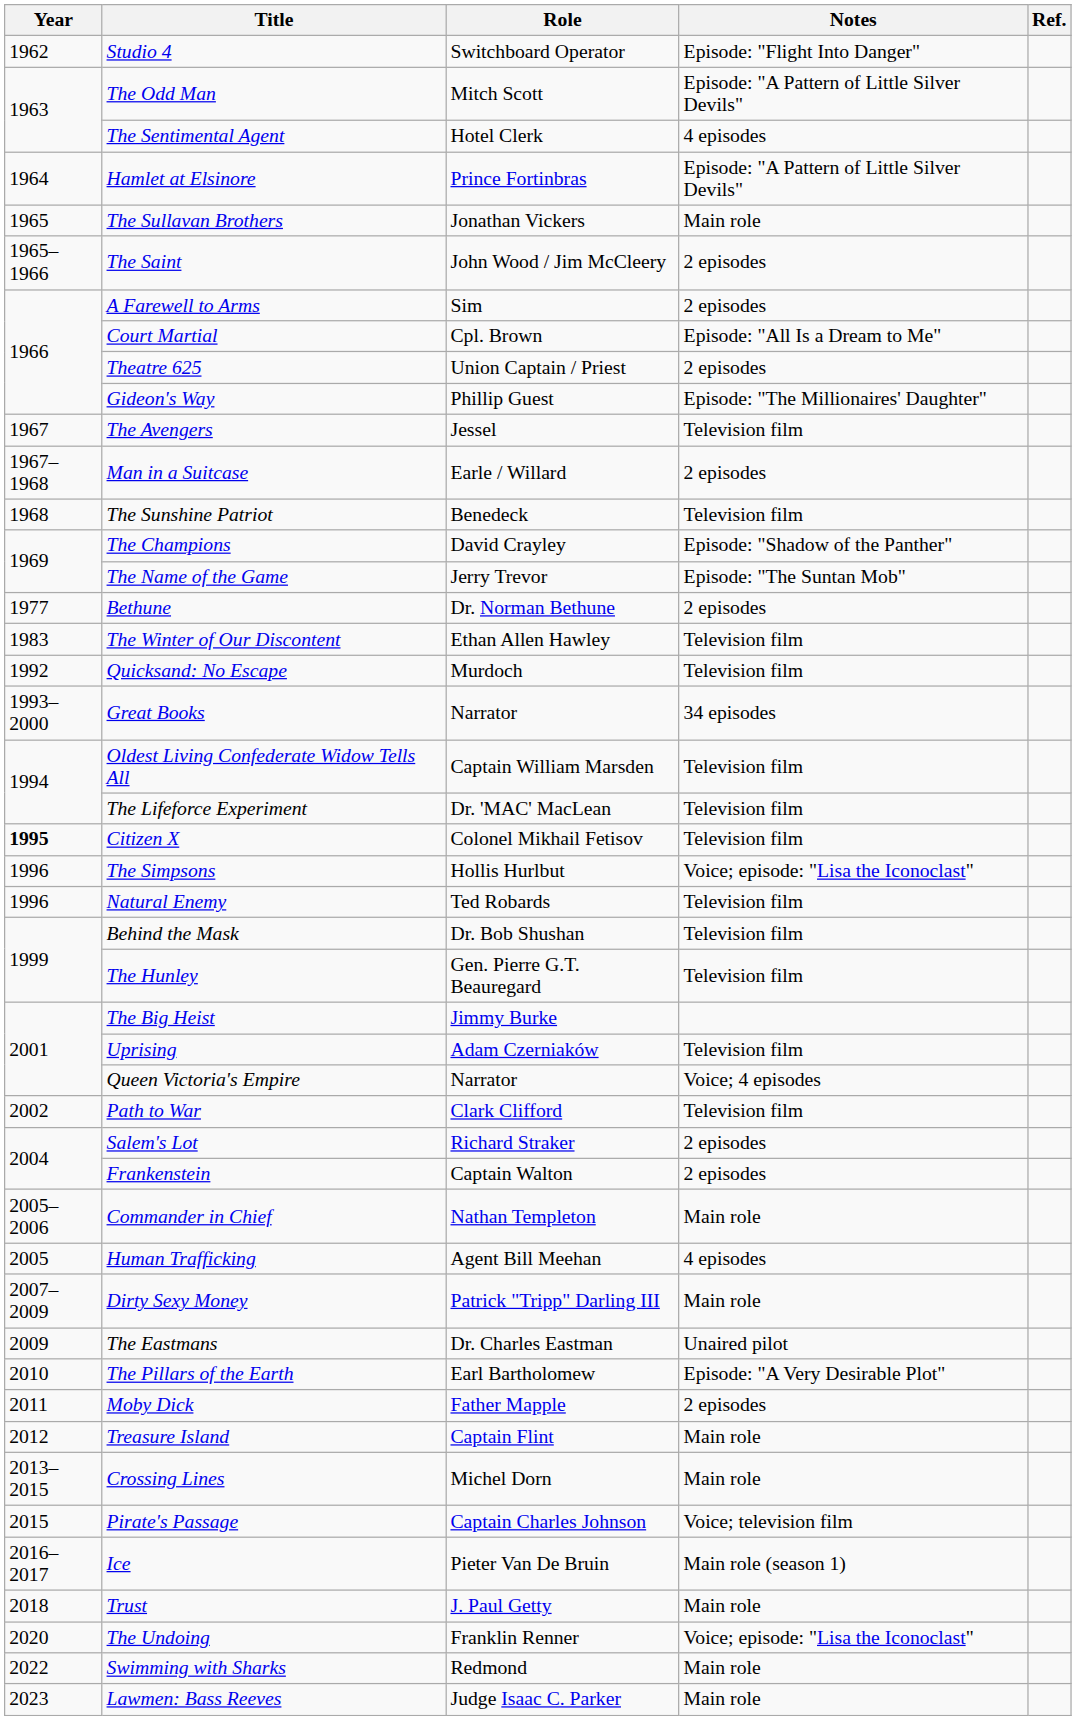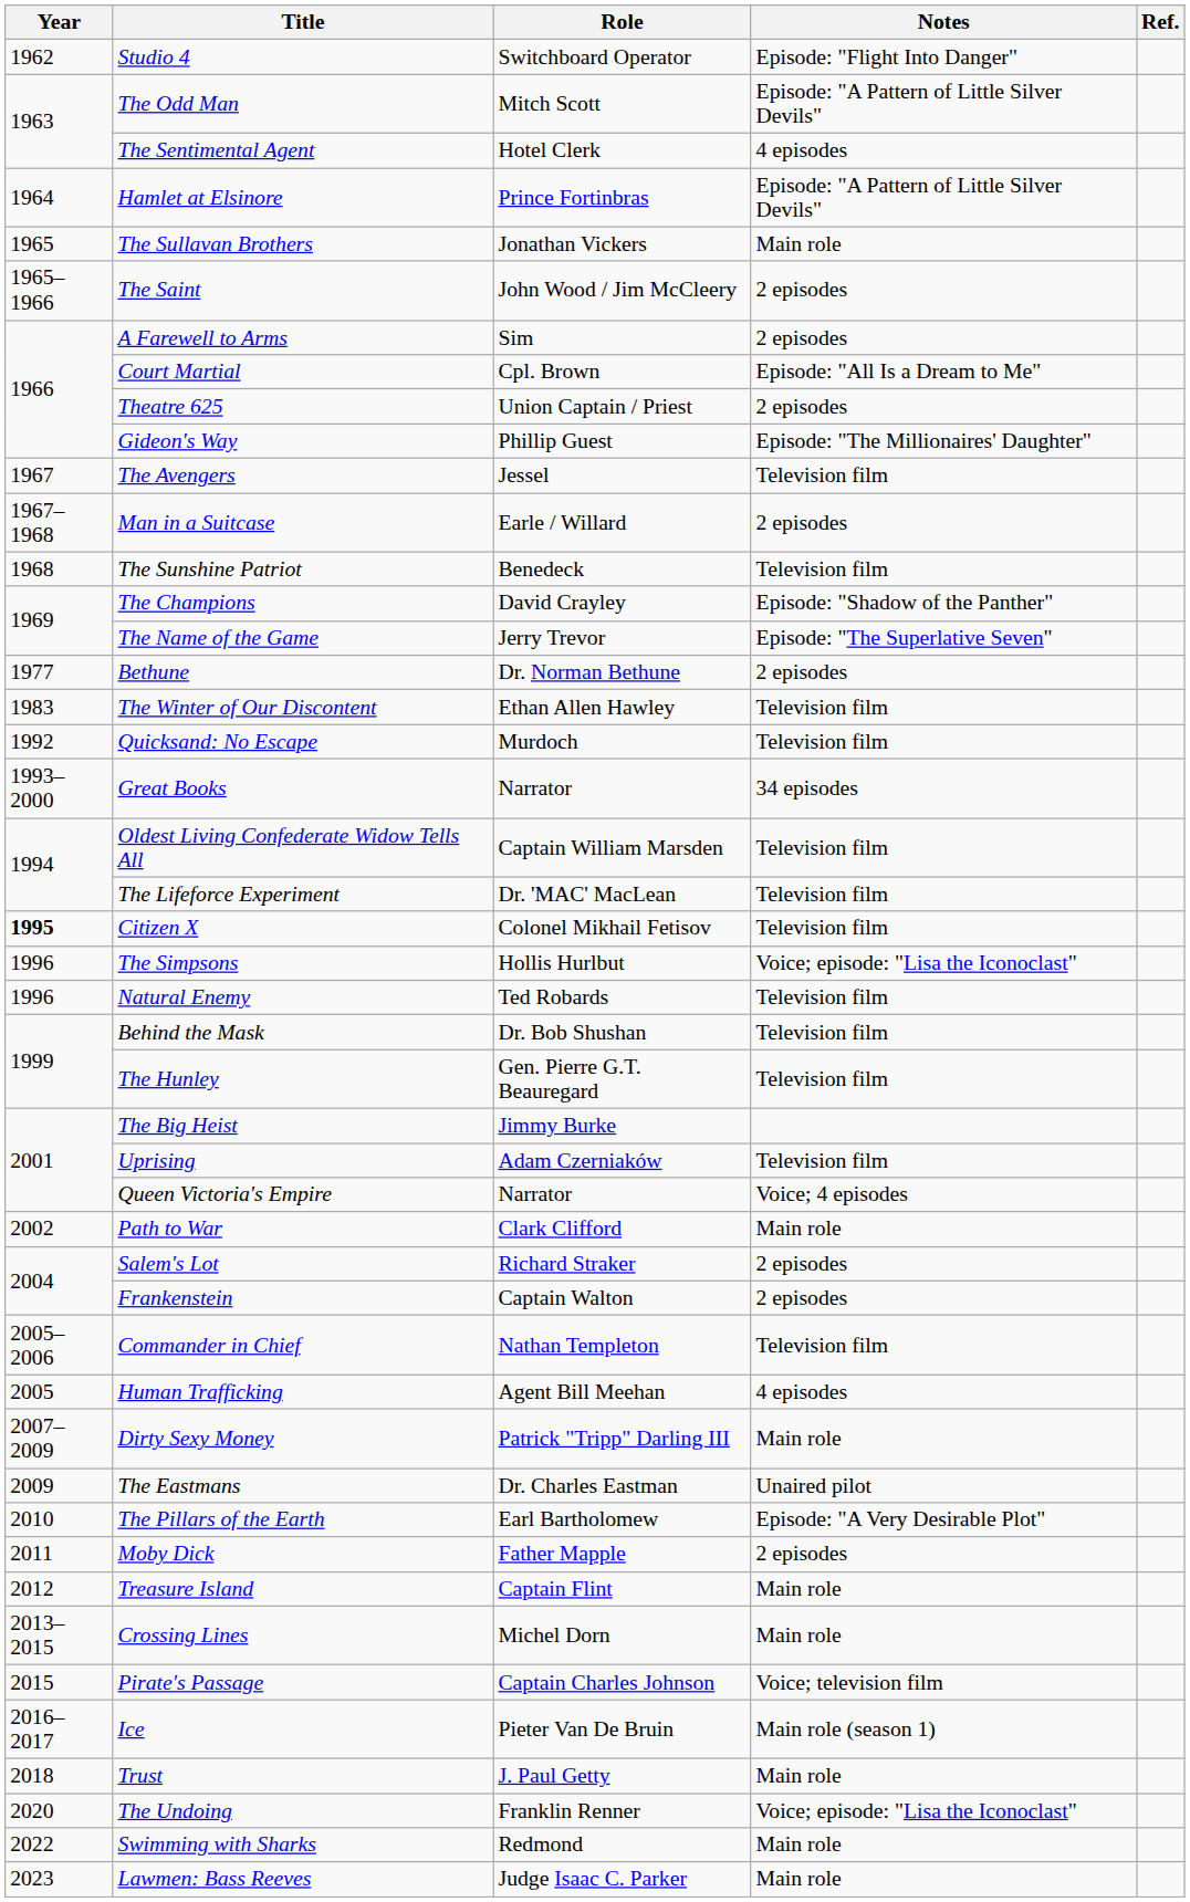The Name of the Game | Notes: Episode: "The Suntan Mob" -> Episode: "The Superlative Seven"
Path to War | Notes: Television film -> Main role
Commander in Chief | Notes: Main role -> Television film
